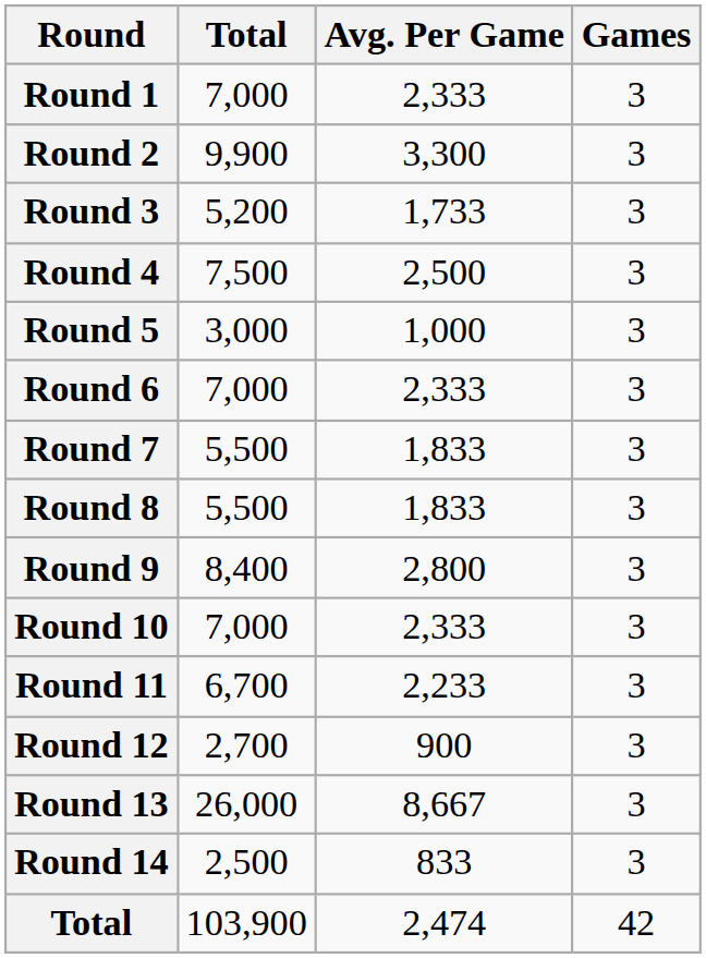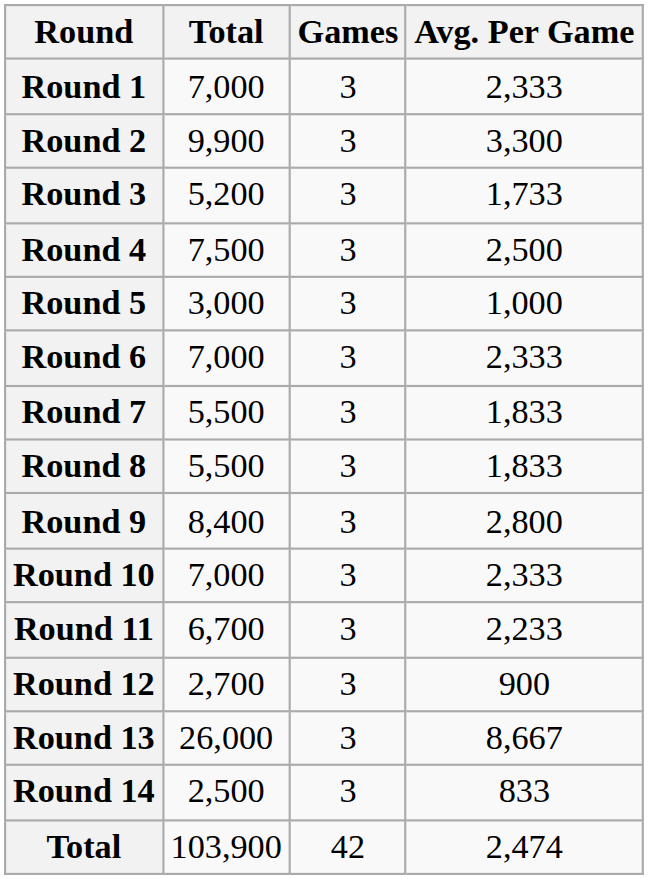columns swapped: Games <-> Avg. Per Game
